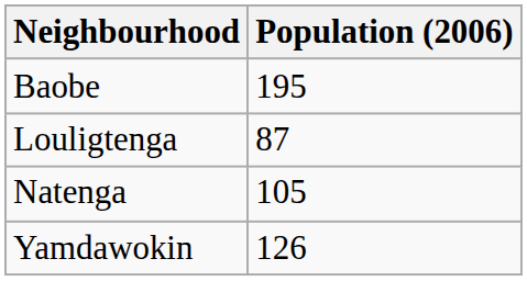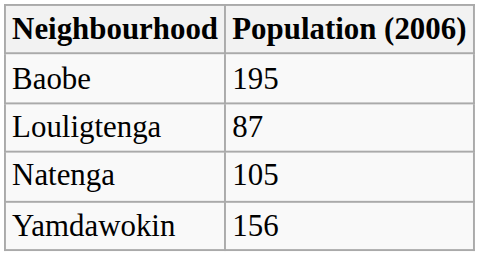Yamdawokin | Population (2006): 126 -> 156
